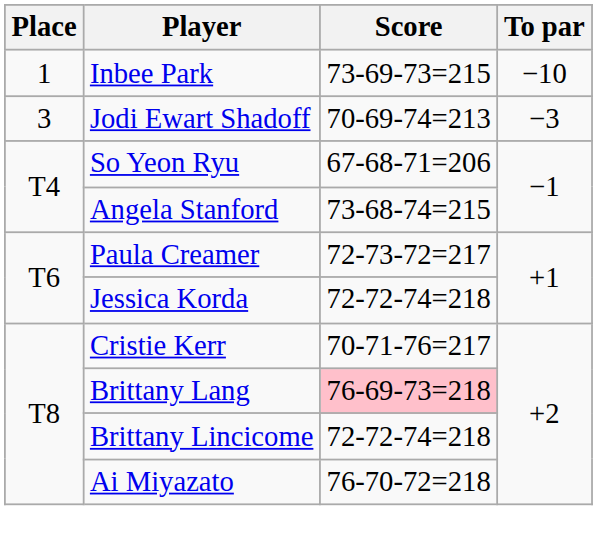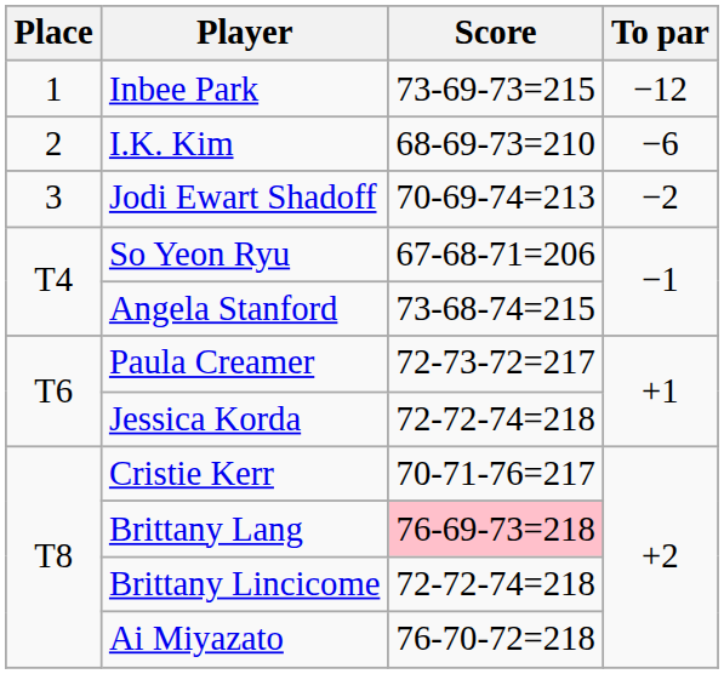Inbee Park | To par: −10 -> −12
+ row: 2 | I.K. Kim | 68-69-73=210 | −6
Jodi Ewart Shadoff | To par: −3 -> −2
